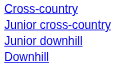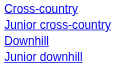rows swapped: Downhill <-> Junior downhill
